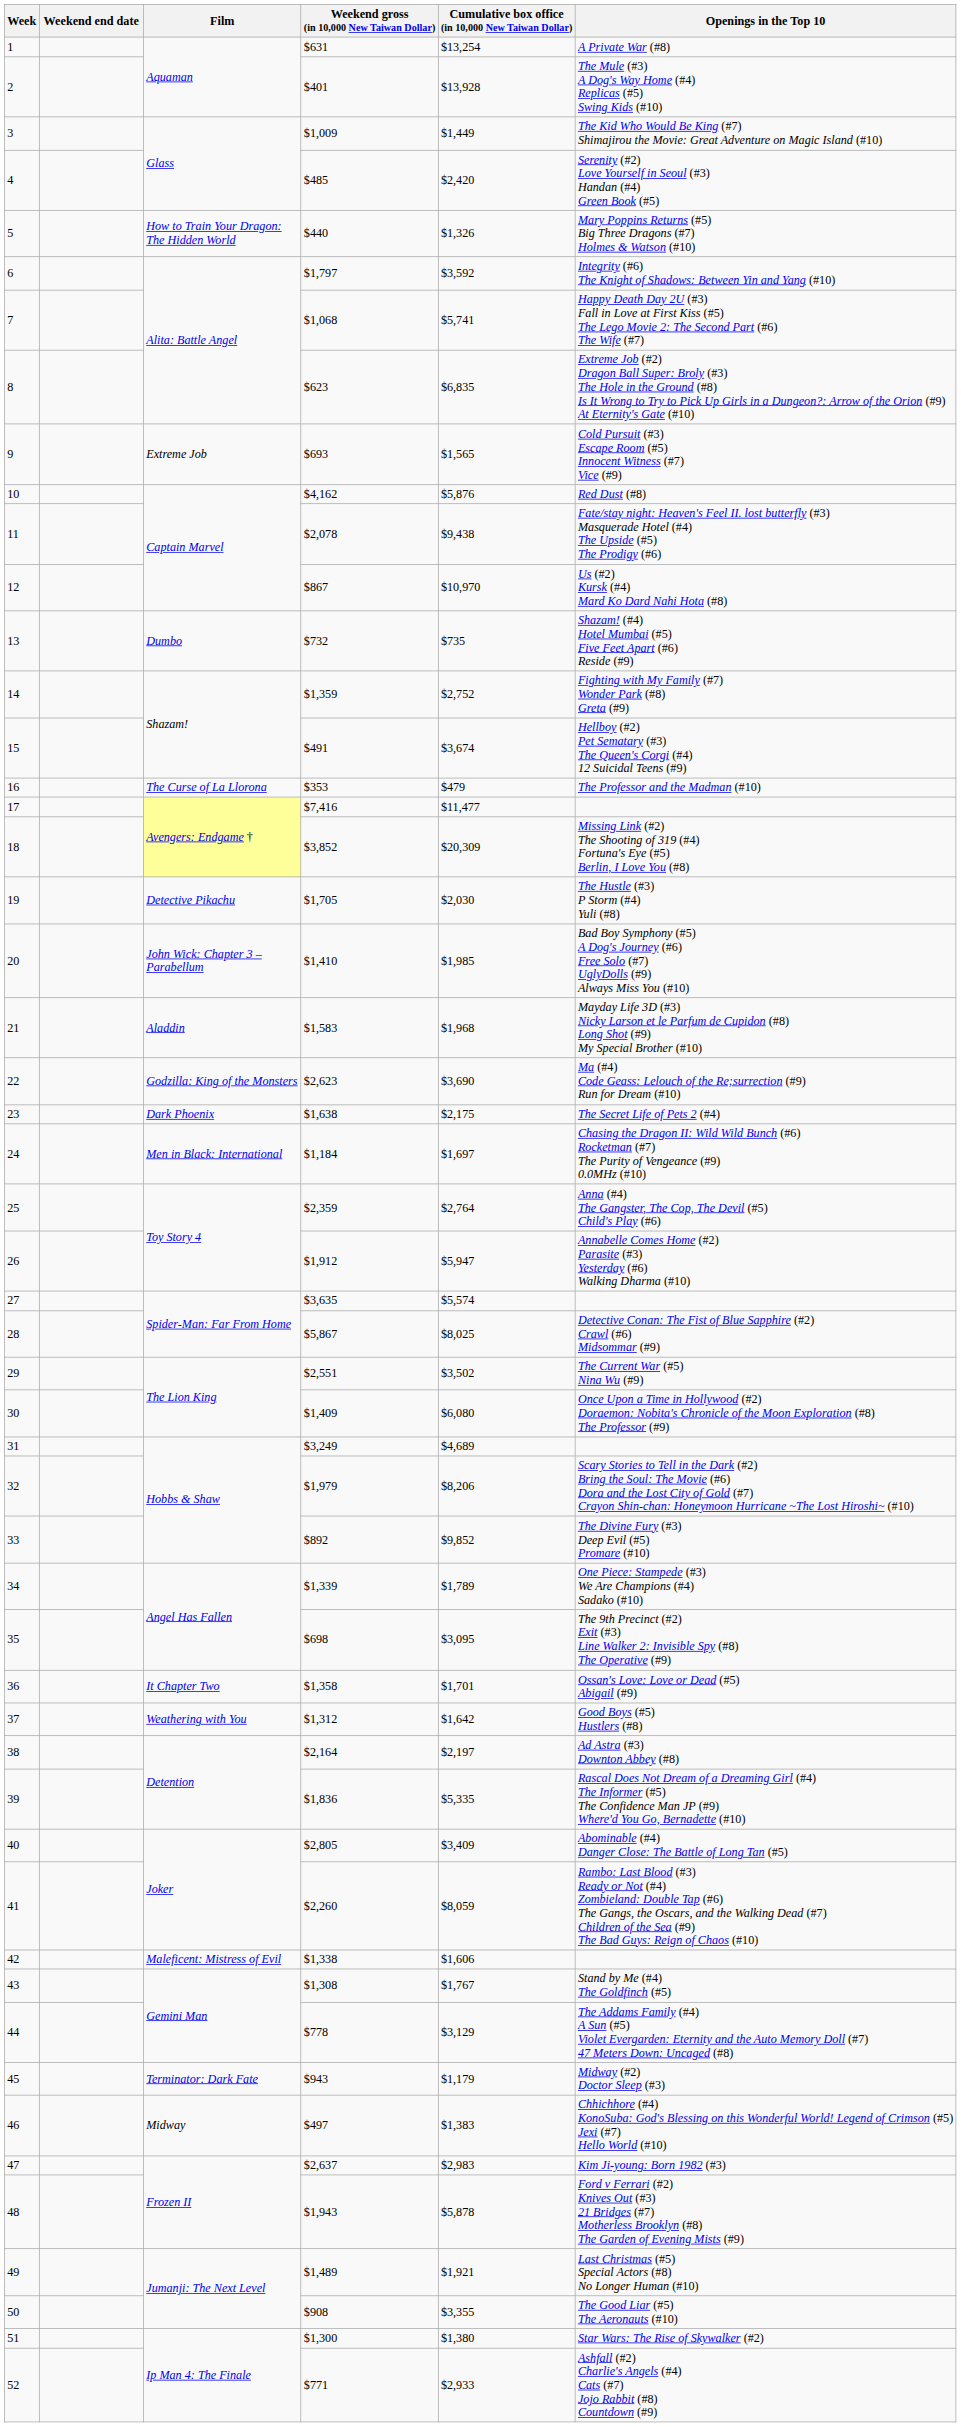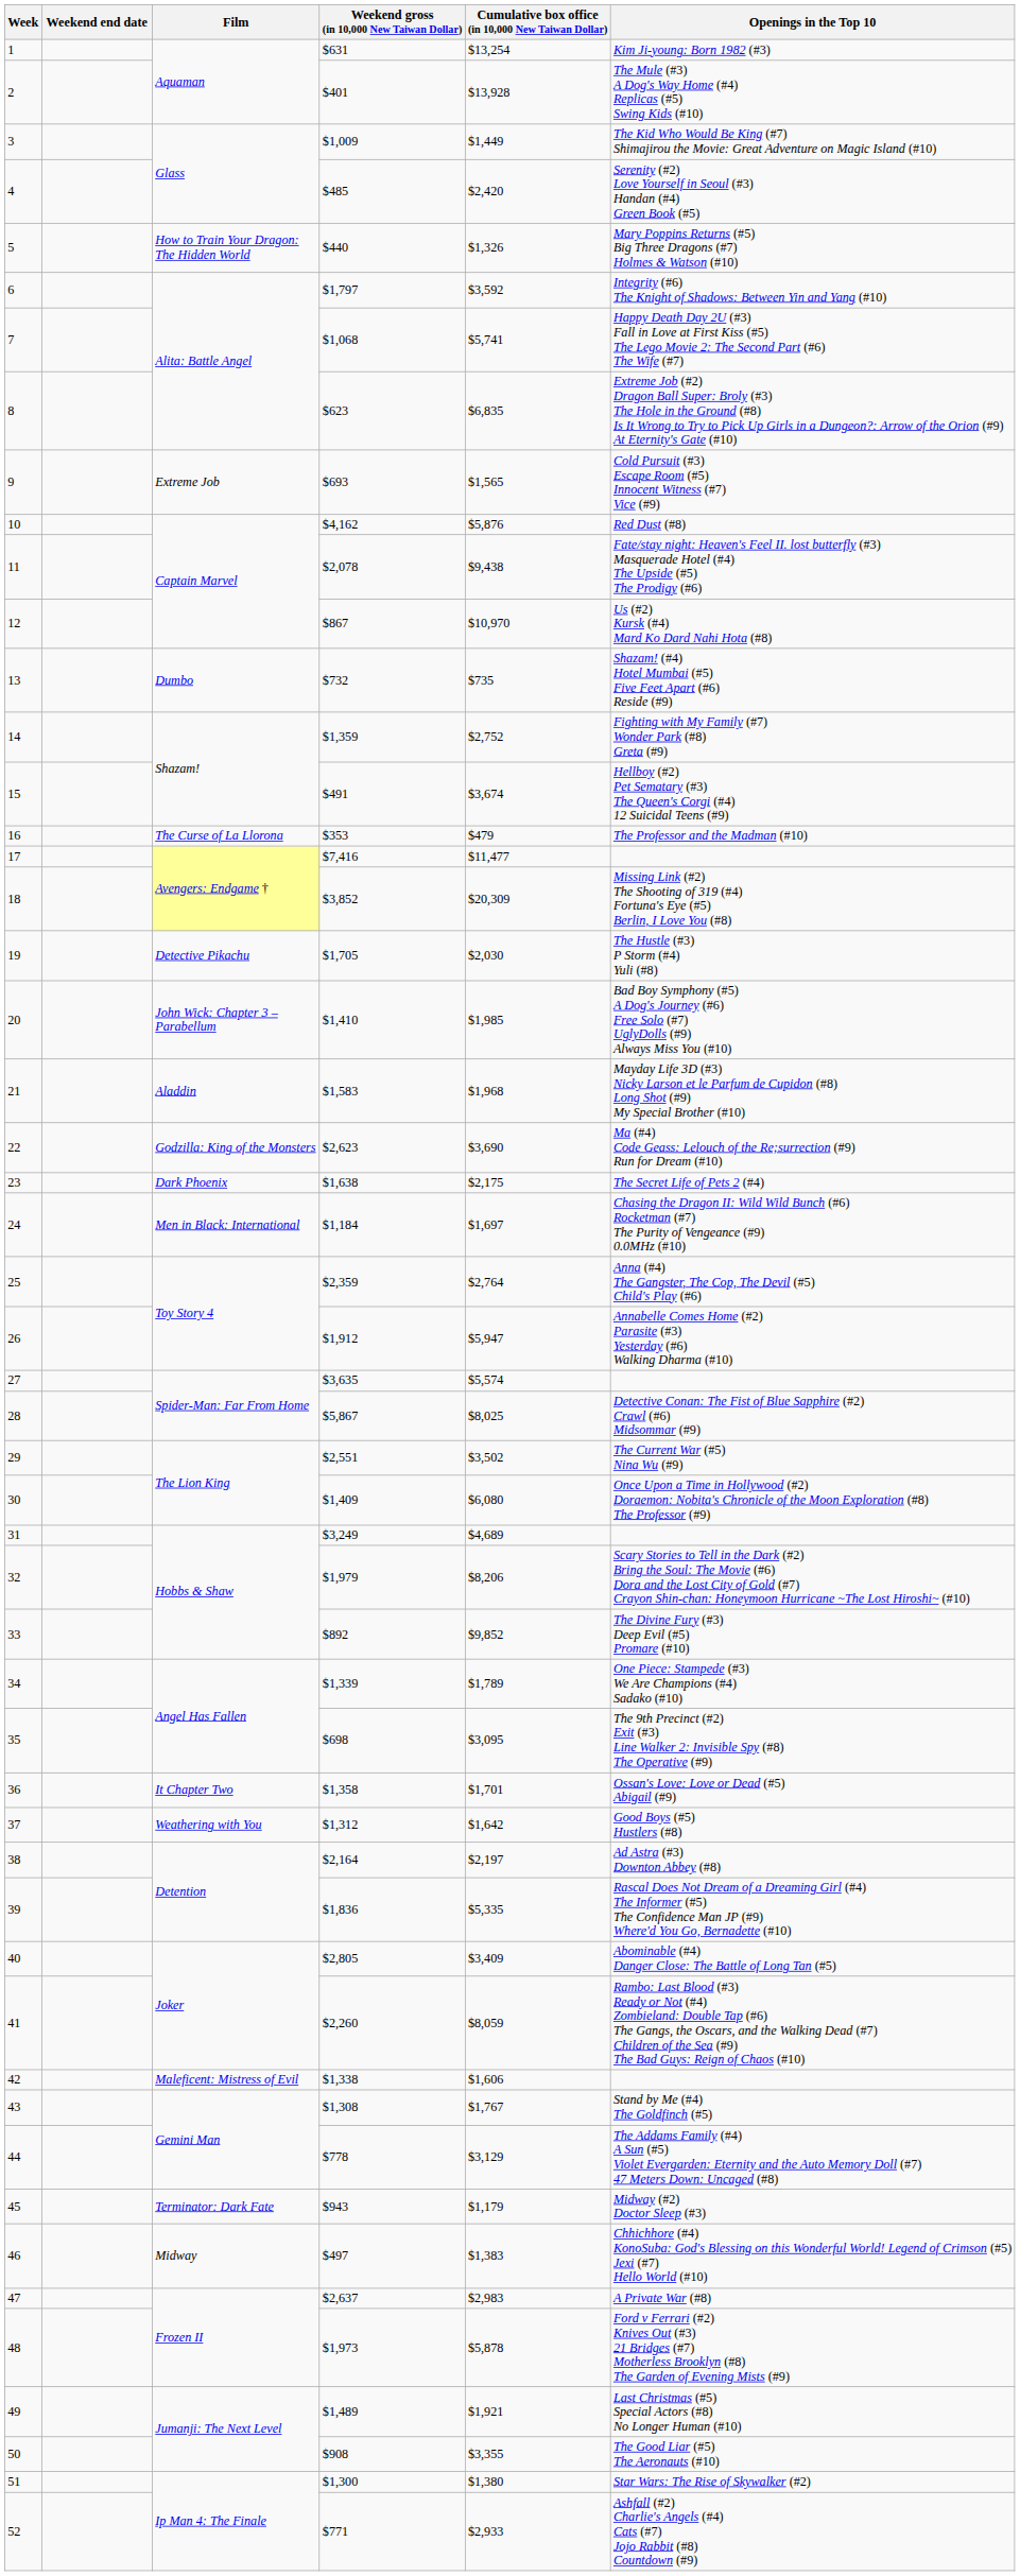1 | Openings in the Top 10: A Private War (#8) -> Kim Ji-young: Born 1982 (#3)
47 | Openings in the Top 10: Kim Ji-young: Born 1982 (#3) -> A Private War (#8)
48 | Weekend gross (in 10,000 New Taiwan Dollar): $1,943 -> $1,973
